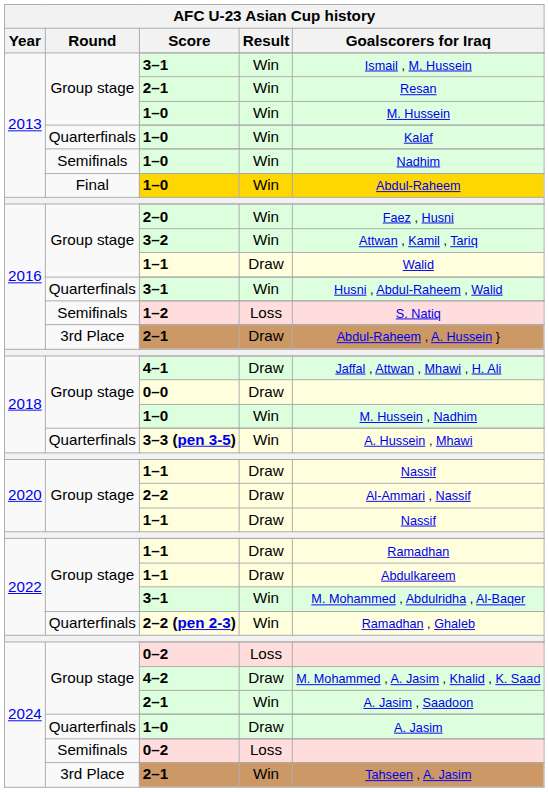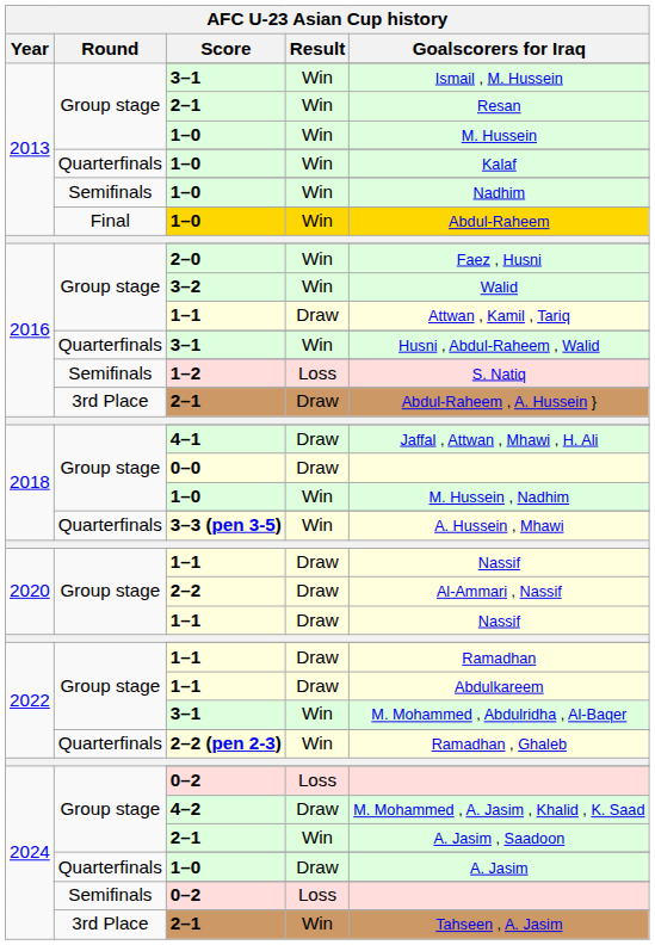3–2 | Goalscorers for Iraq: Attwan , Kamil , Tariq -> Walid
2016 / 1–1 | Goalscorers for Iraq: Walid -> Attwan , Kamil , Tariq
